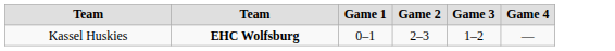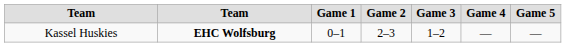+ column: Game 5 | —
